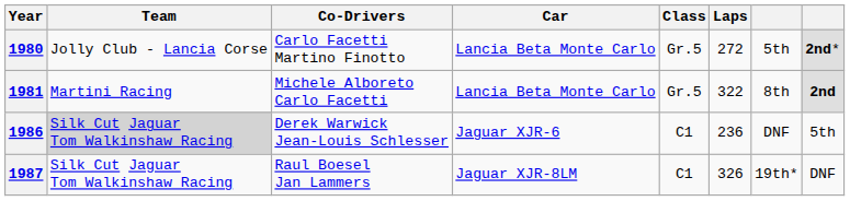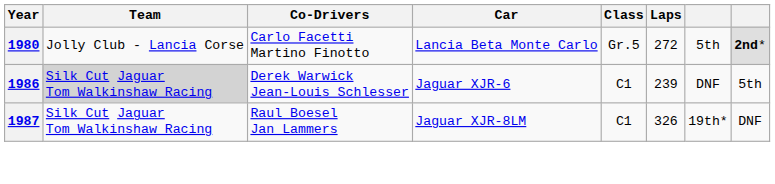- row: 1981 | Martini Racing | Michele Alboreto Carlo Facetti | Lancia Beta Monte Carlo | Gr.5 | 322 | 8th | 2nd
1986 | Laps: 236 -> 239
